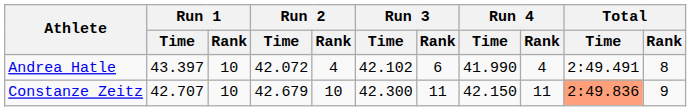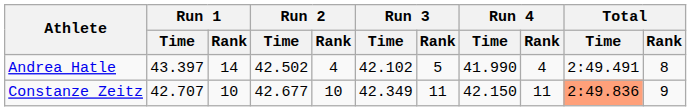Andrea Hatle | Run 1 / Rank: 10 -> 14
Andrea Hatle | Run 2 / Time: 42.072 -> 42.502
Andrea Hatle | Run 3 / Rank: 6 -> 5
Constanze Zeitz | Run 2 / Time: 42.679 -> 42.677
Constanze Zeitz | Run 3 / Time: 42.300 -> 42.349
